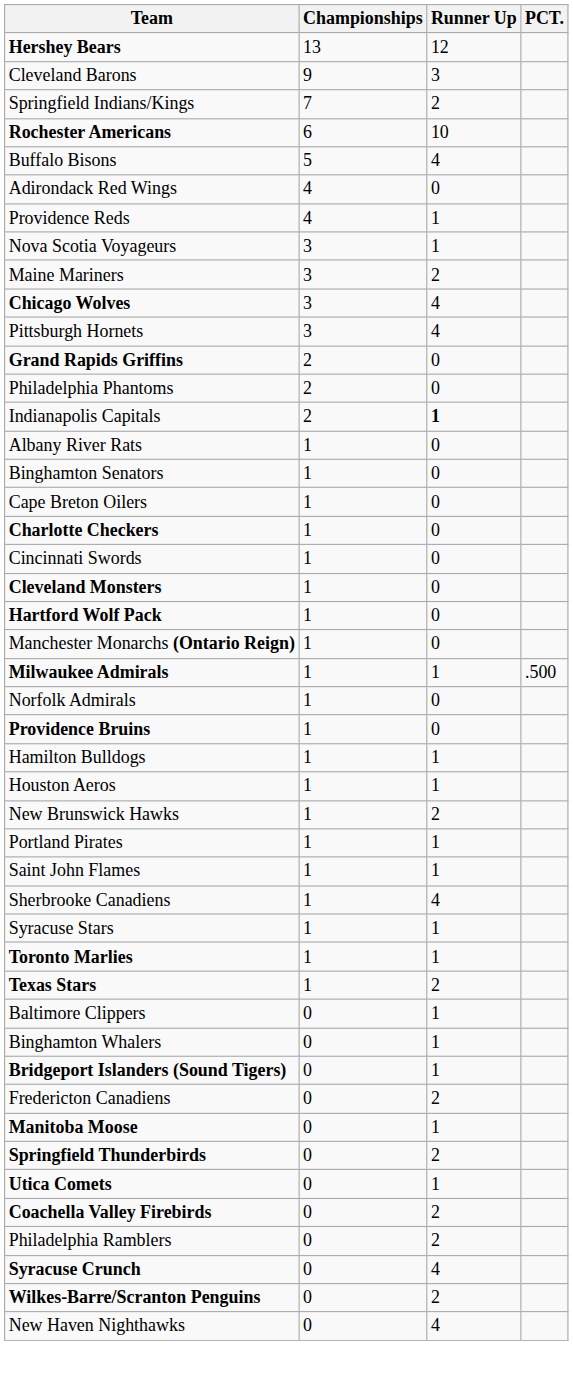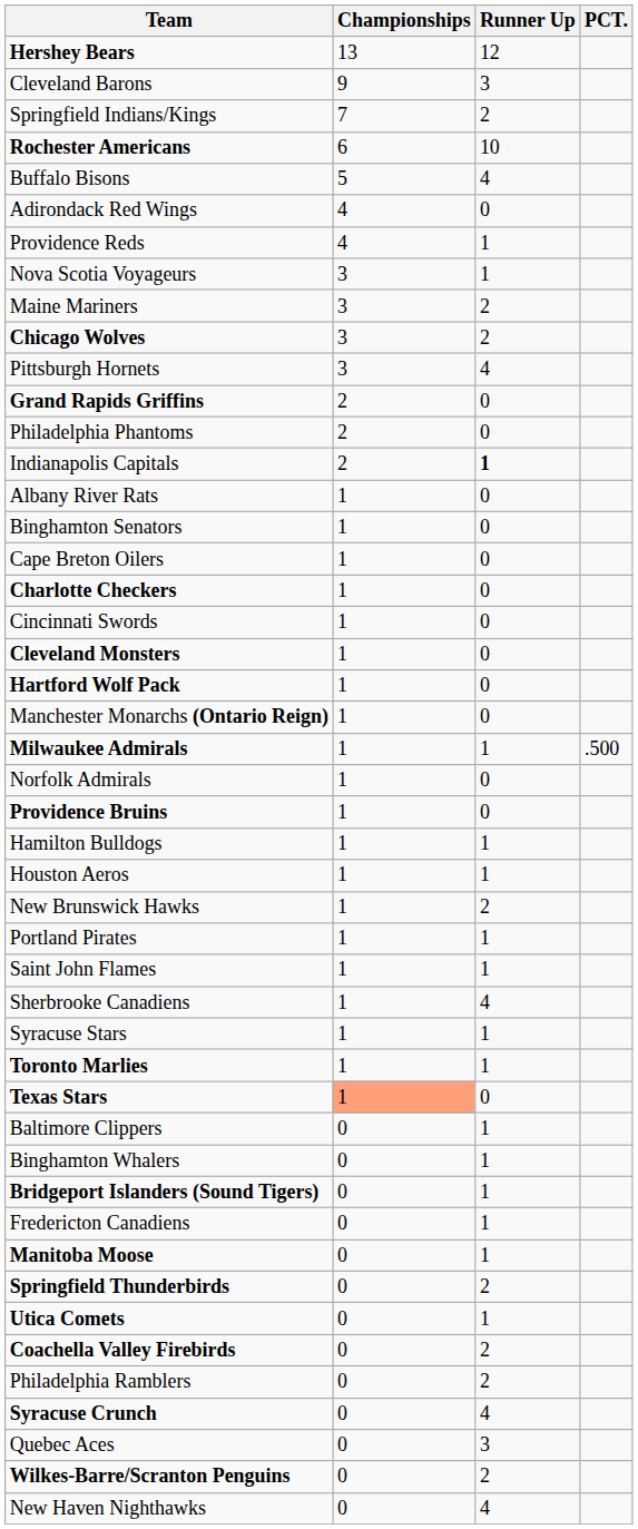Chicago Wolves | Runner Up: 4 -> 2
Texas Stars | Championships: no background -> lightsalmon background
Texas Stars | Runner Up: 2 -> 0
Fredericton Canadiens | Runner Up: 2 -> 1
+ row: Quebec Aces | 0 | 3
